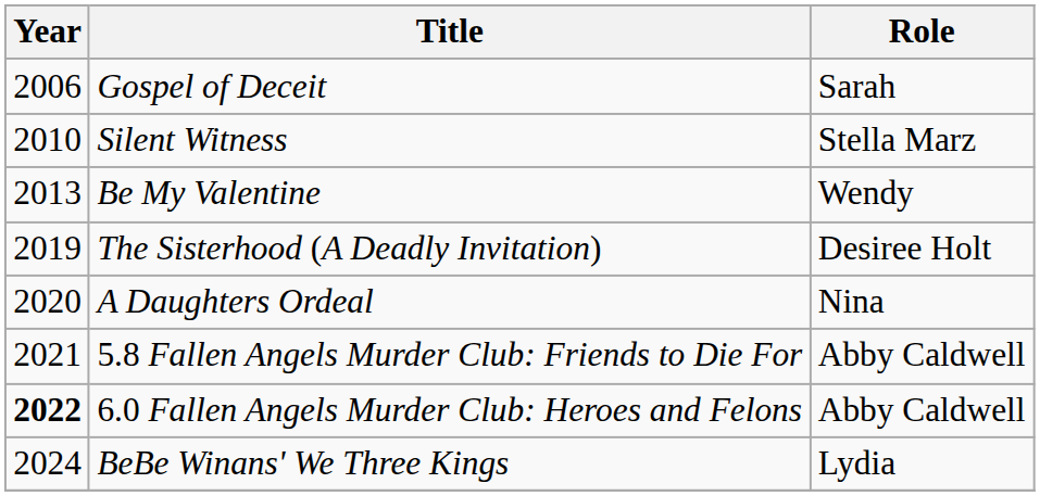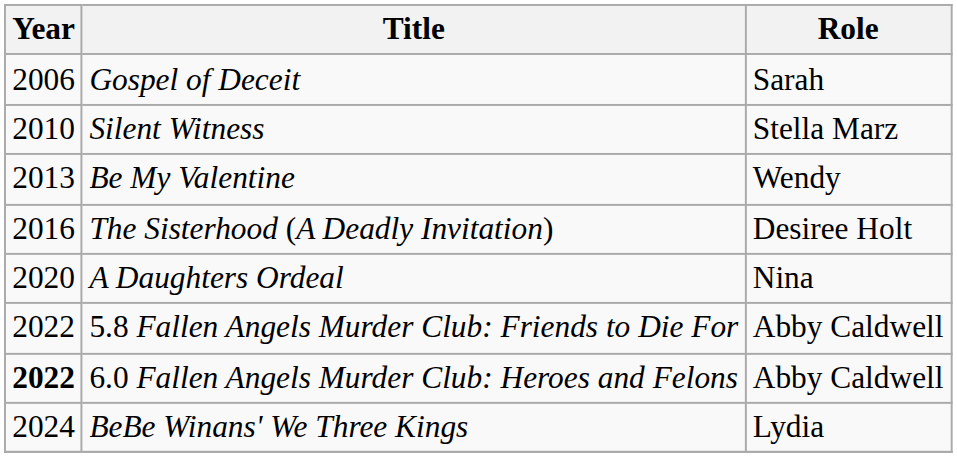The Sisterhood (A Deadly Invitation) | Year: 2019 -> 2016
5.8 Fallen Angels Murder Club: Friends to Die For | Year: 2021 -> 2022
